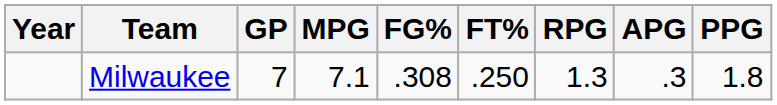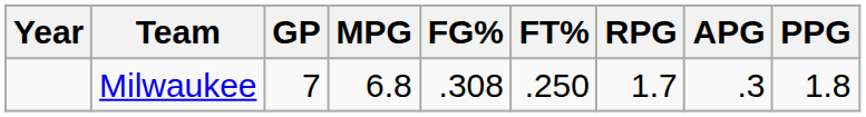Milwaukee | MPG: 7.1 -> 6.8
Milwaukee | RPG: 1.3 -> 1.7
